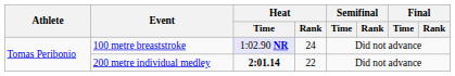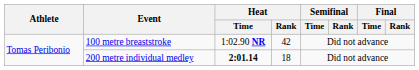100 metre breaststroke | Heat / Time: lavender background -> no background
100 metre breaststroke | Heat / Rank: 24 -> 42
200 metre individual medley | Heat / Rank: 22 -> 18
